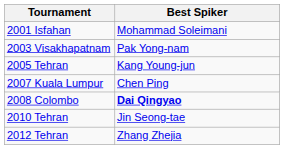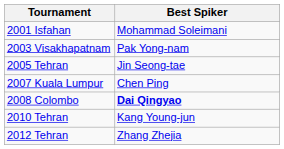2005 Tehran | Best Spiker: Kang Young-jun -> Jin Seong-tae
2010 Tehran | Best Spiker: Jin Seong-tae -> Kang Young-jun
